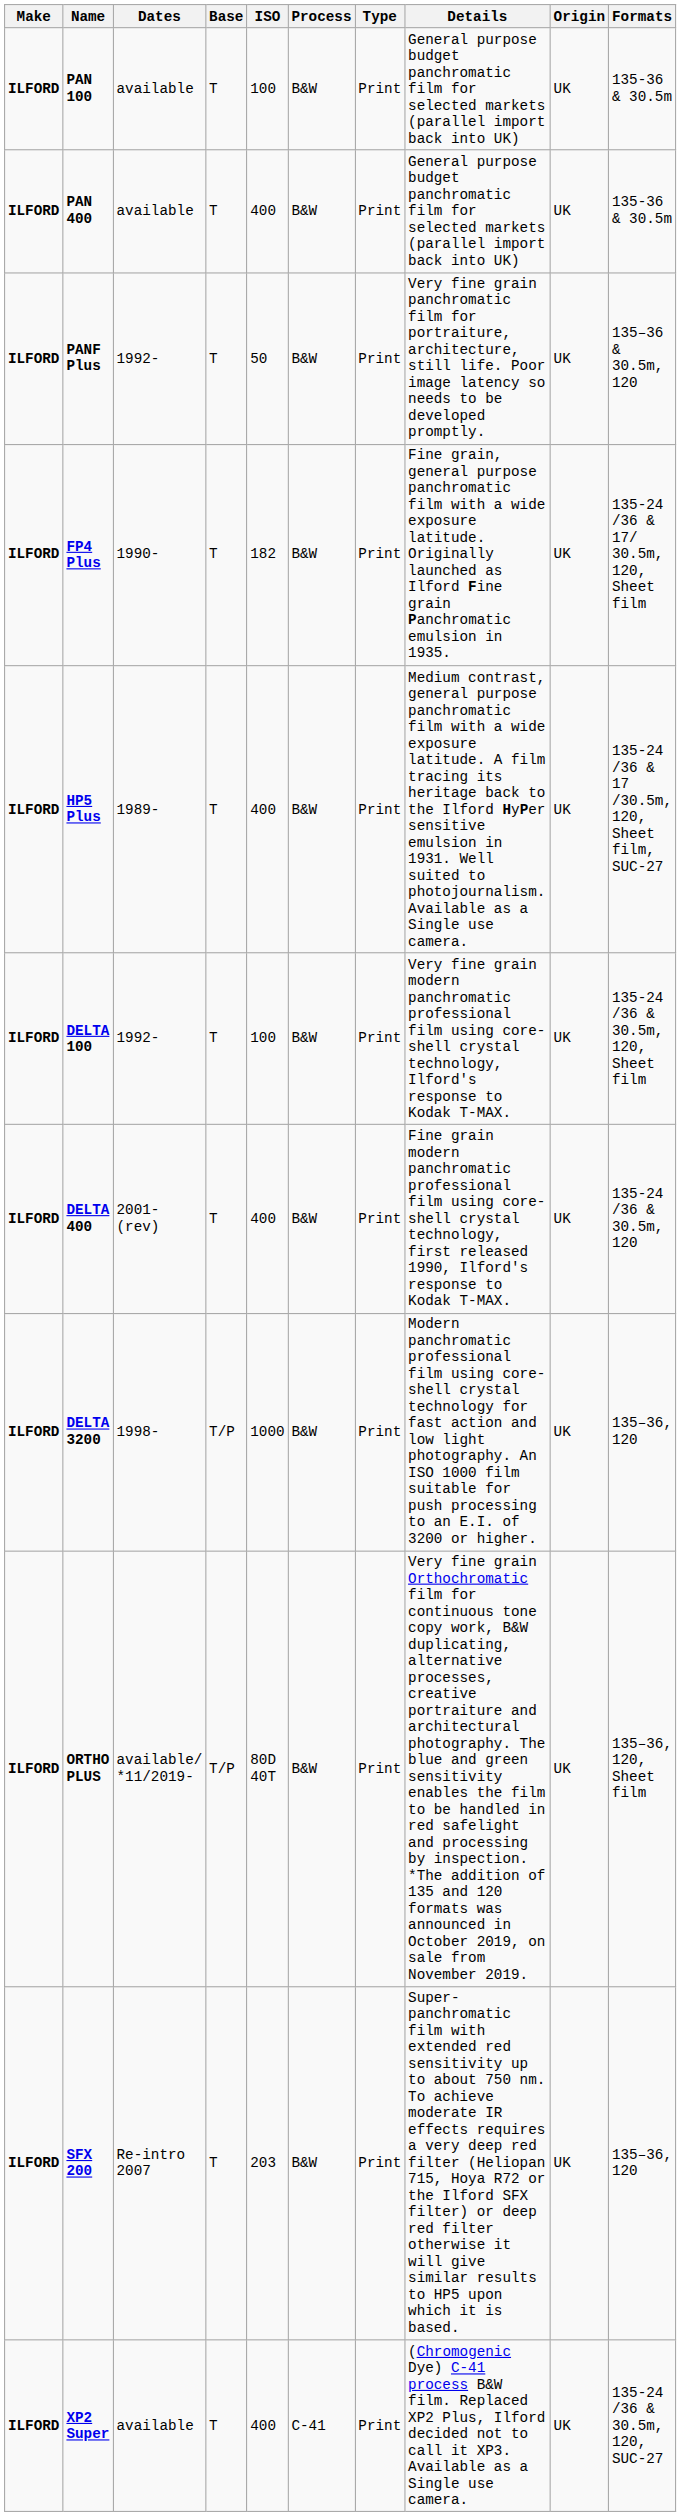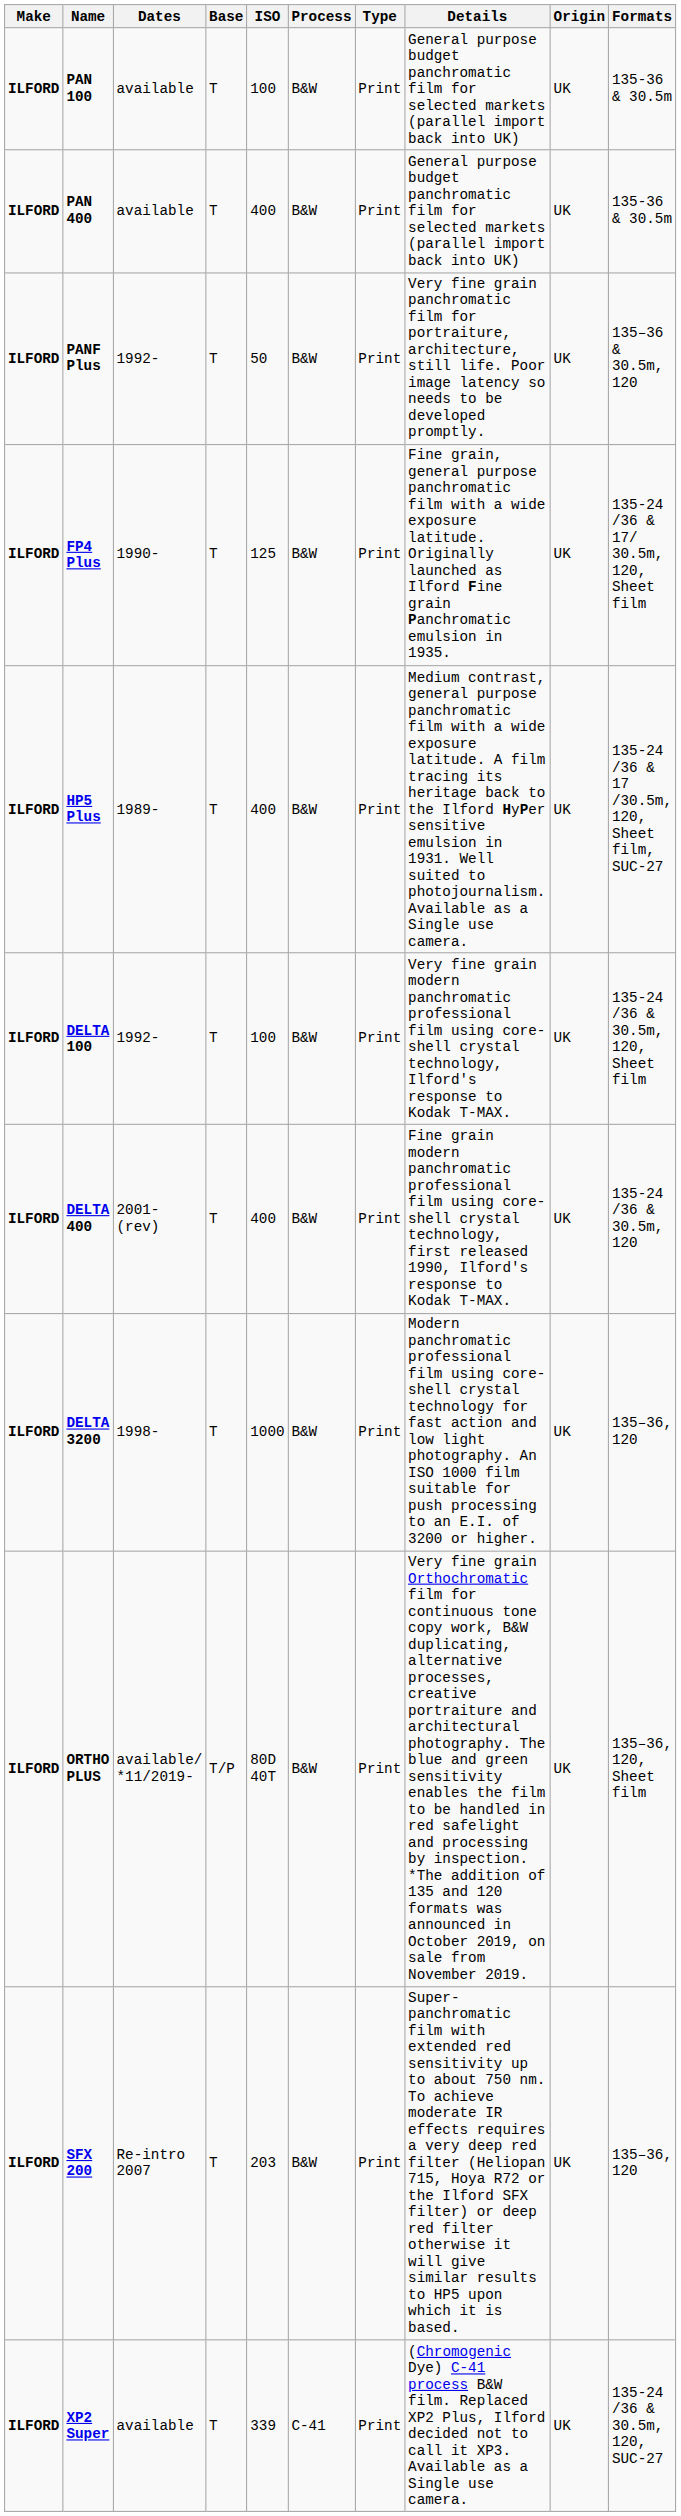FP4 Plus | ISO: 182 -> 125
DELTA 3200 | Base: T/P -> T
XP2 Super | ISO: 400 -> 339
